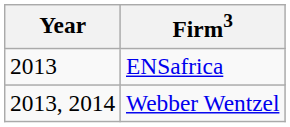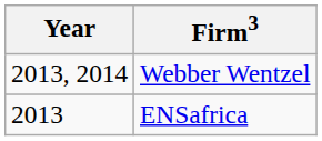rows swapped: ENSafrica <-> Webber Wentzel
